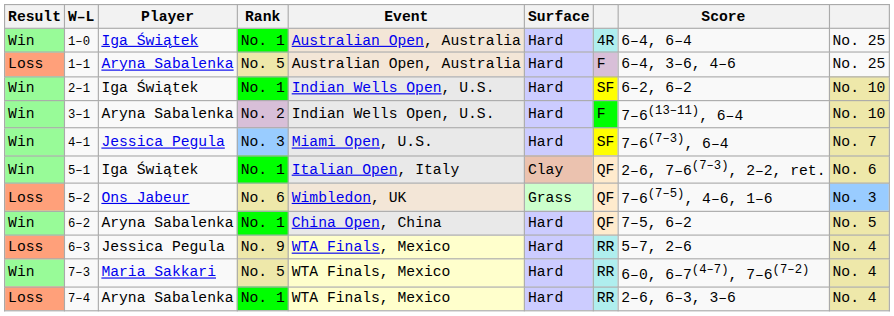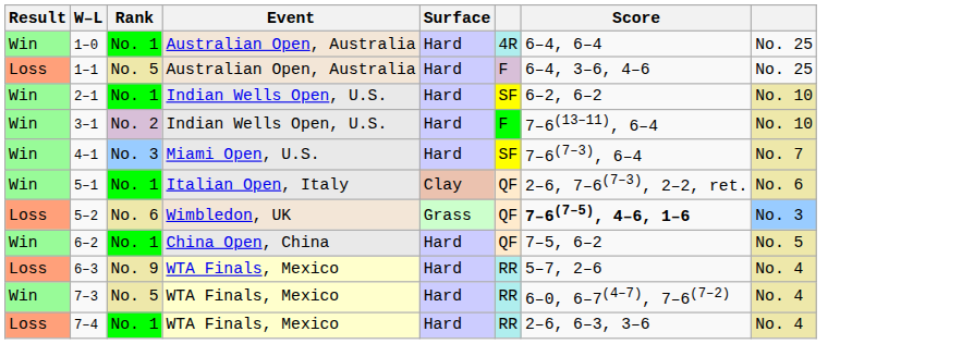- column: Player | Iga Świątek | Aryna Sabalenka | Iga Świątek | Aryna Sabalenka | Jessica Pegula | Iga Świątek | Ons Jabeur | Aryna Sabalenka | Jessica Pegula | Maria Sakkari | Aryna Sabalenka
5–2 | Score: normal -> bold
